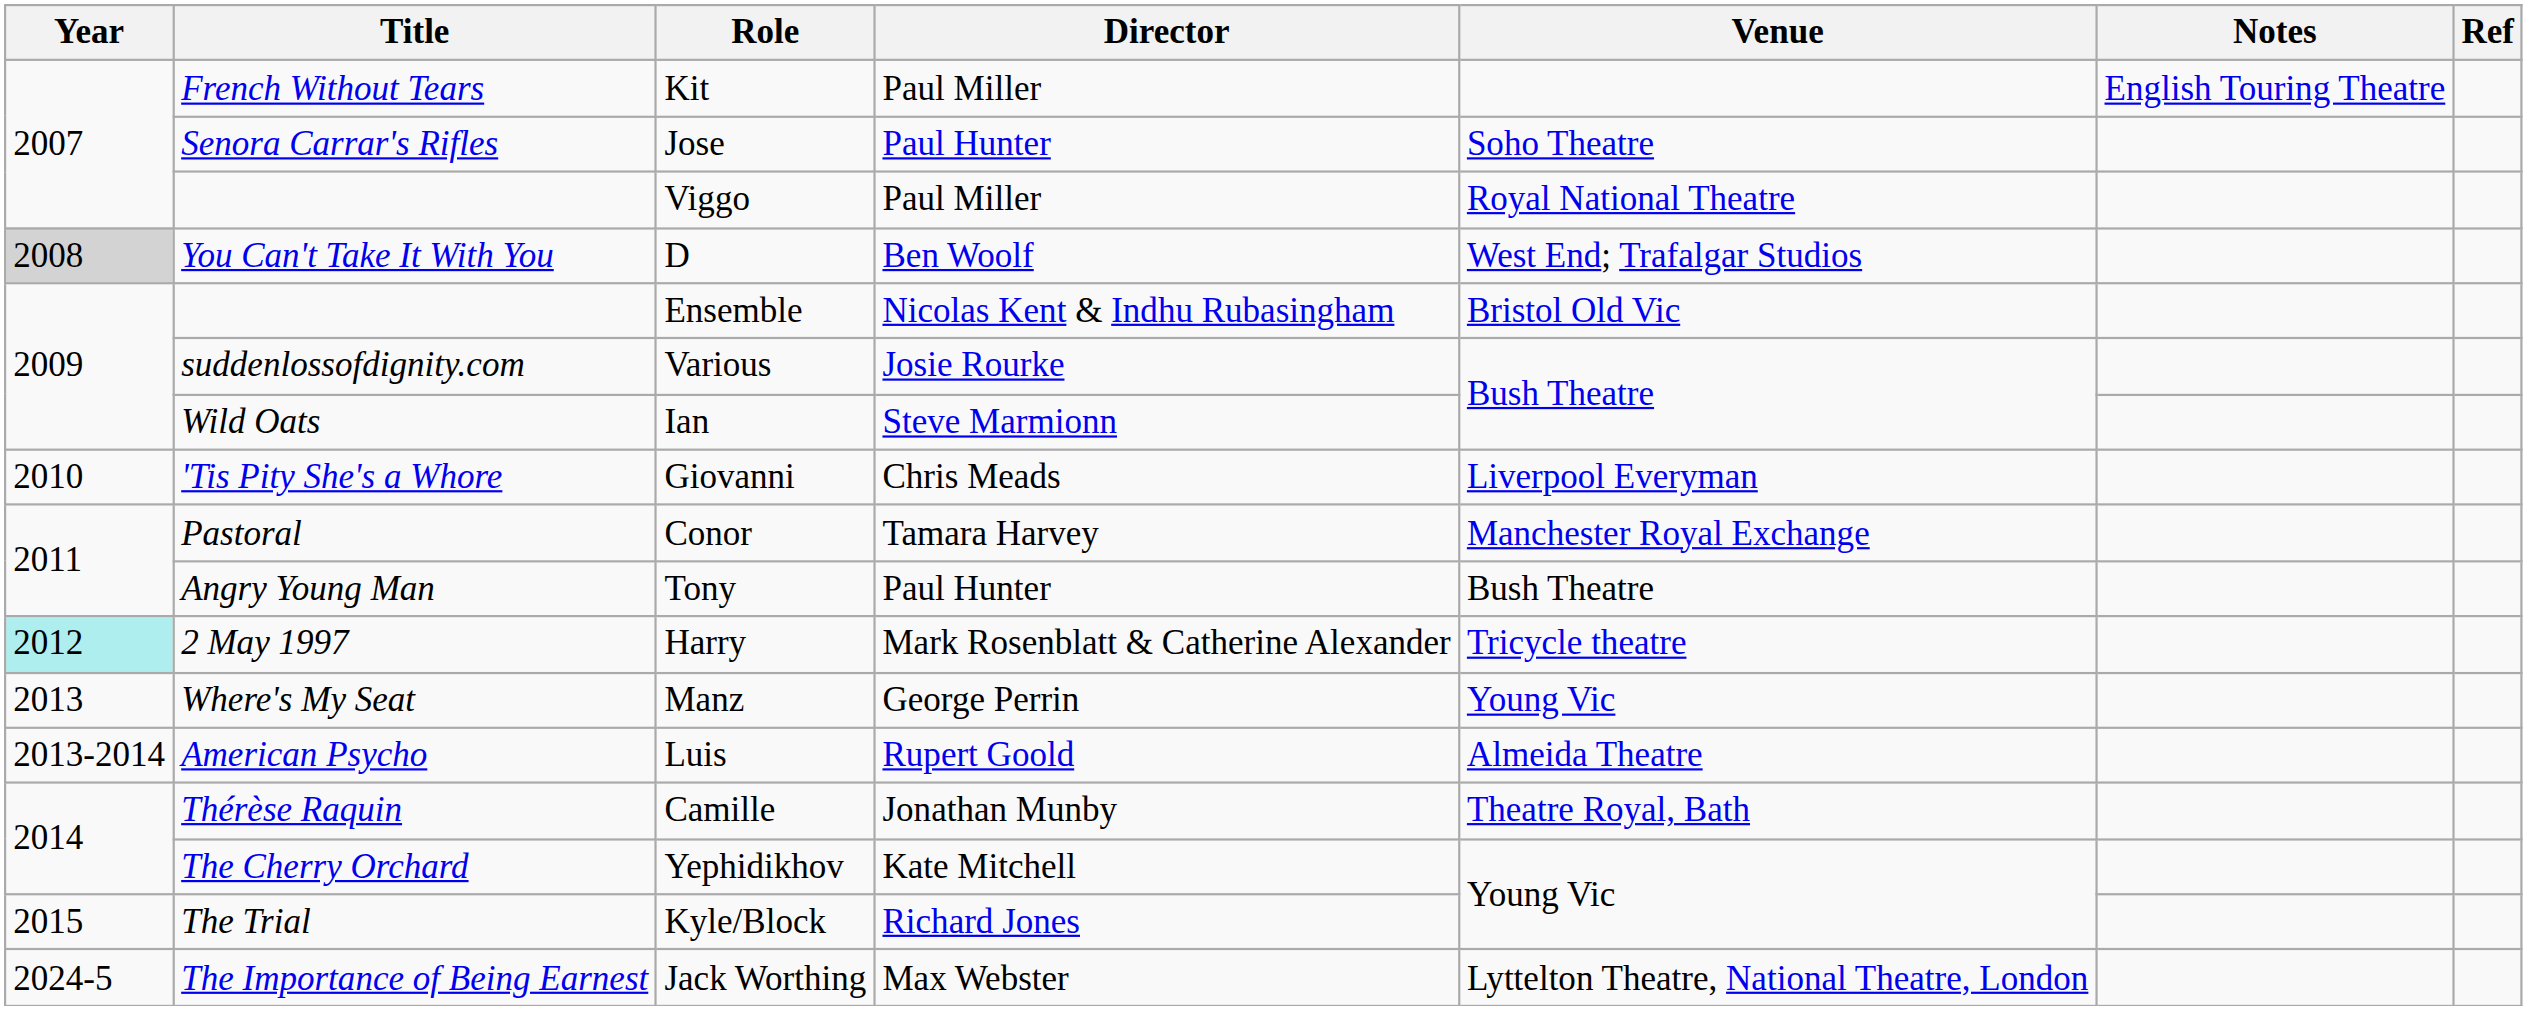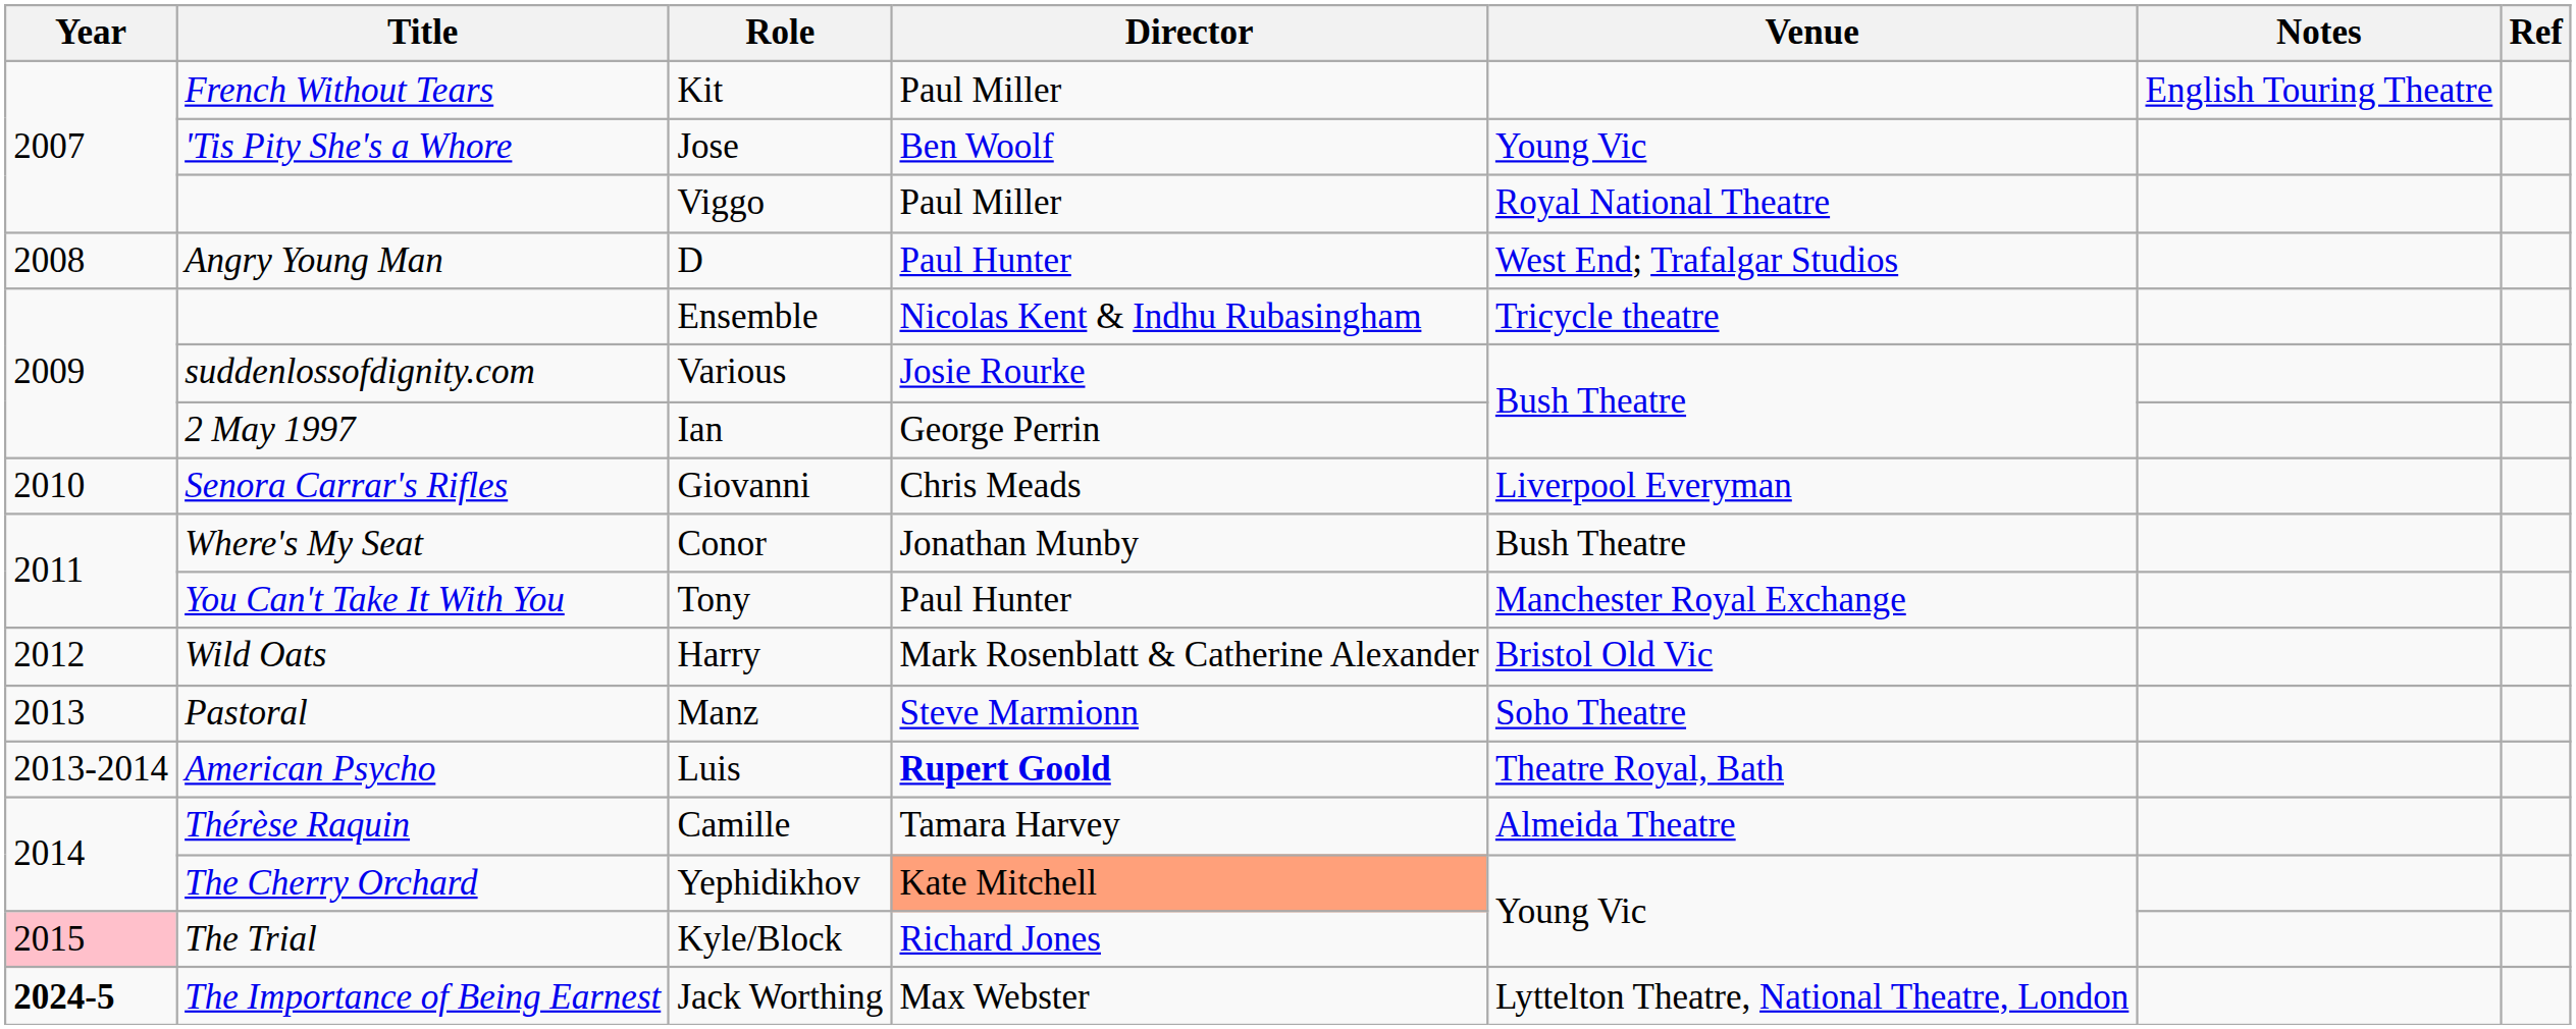Jose | Title: Senora Carrar's Rifles -> 'Tis Pity She's a Whore
Jose | Director: Paul Hunter -> Ben Woolf
Jose | Venue: Soho Theatre -> Young Vic
D | Year: lightgrey background -> no background
D | Title: You Can't Take It With You -> Angry Young Man
D | Director: Ben Woolf -> Paul Hunter
Ensemble | Venue: Bristol Old Vic -> Tricycle theatre
Ian | Title: Wild Oats -> 2 May 1997
Ian | Director: Steve Marmionn -> George Perrin
Giovanni | Title: 'Tis Pity She's a Whore -> Senora Carrar's Rifles
Conor | Title: Pastoral -> Where's My Seat
Conor | Director: Tamara Harvey -> Jonathan Munby
Conor | Venue: Manchester Royal Exchange -> Bush Theatre
Tony | Title: Angry Young Man -> You Can't Take It With You
Tony | Venue: Bush Theatre -> Manchester Royal Exchange
Harry | Year: paleturquoise background -> no background
Harry | Title: 2 May 1997 -> Wild Oats
Harry | Venue: Tricycle theatre -> Bristol Old Vic
Manz | Title: Where's My Seat -> Pastoral
Manz | Director: George Perrin -> Steve Marmionn
Manz | Venue: Young Vic -> Soho Theatre
Luis | Director: normal -> bold
Luis | Venue: Almeida Theatre -> Theatre Royal, Bath
Camille | Director: Jonathan Munby -> Tamara Harvey
Camille | Venue: Theatre Royal, Bath -> Almeida Theatre
Yephidikhov | Director: no background -> lightsalmon background
Kyle/Block | Year: no background -> pink background
Jack Worthing | Year: normal -> bold
